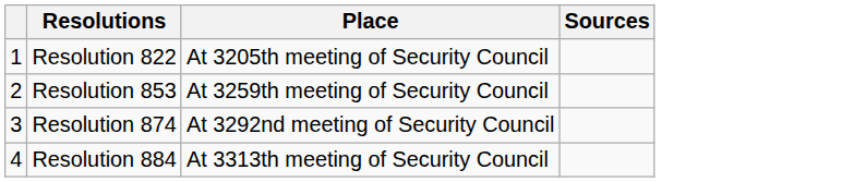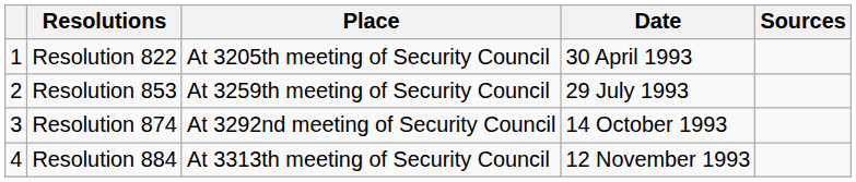+ column: Date | 30 April 1993 | 29 July 1993 | 14 October 1993 | 12 November 1993
